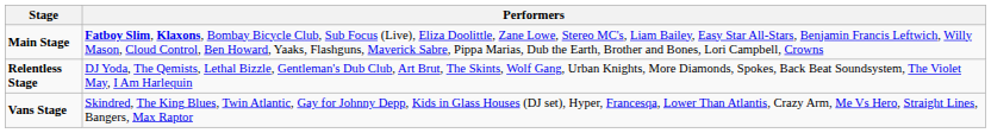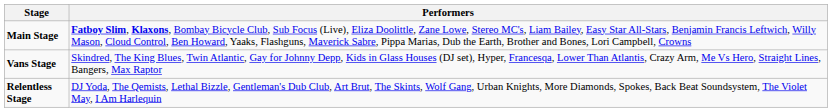rows swapped: Relentless Stage <-> Vans Stage
